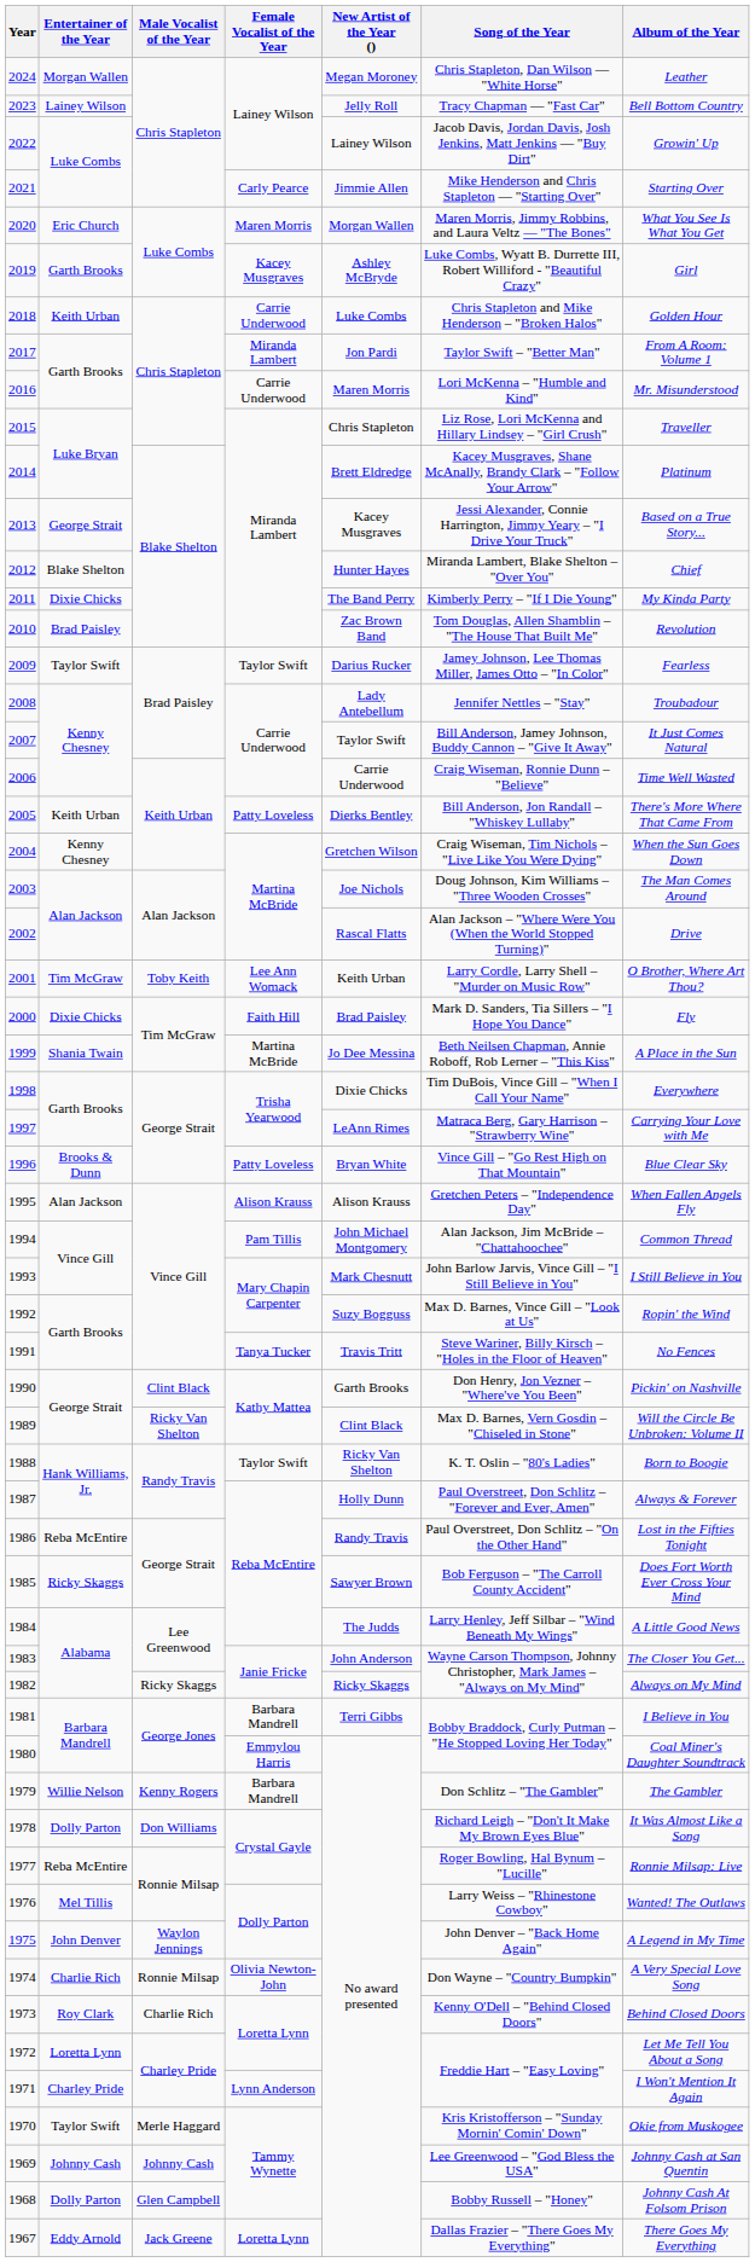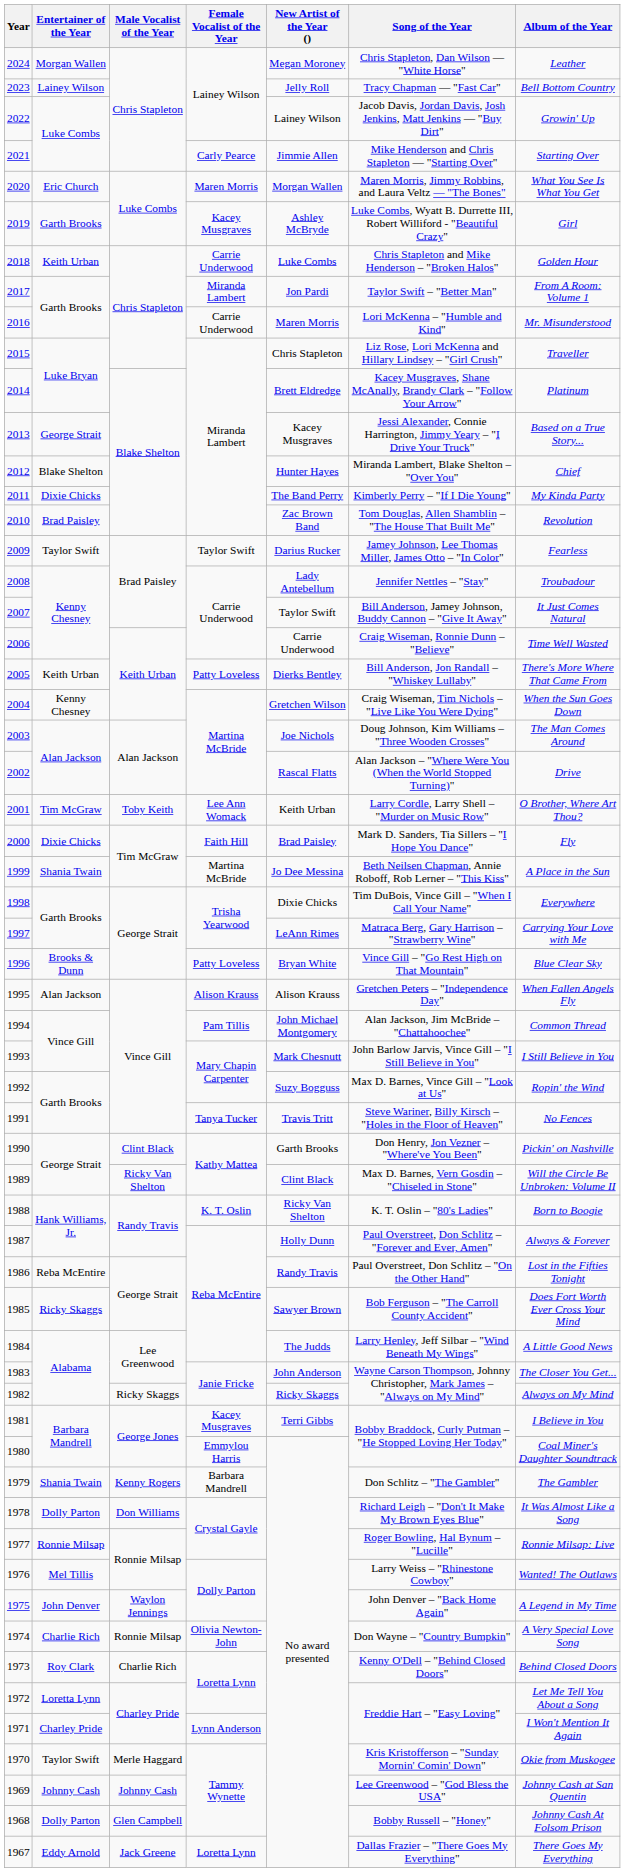1988 | Female Vocalist of the Year: Taylor Swift -> K. T. Oslin
1981 | Female Vocalist of the Year: Barbara Mandrell -> Kacey Musgraves
1979 | Entertainer of the Year: Willie Nelson -> Shania Twain
1977 | Entertainer of the Year: Reba McEntire -> Ronnie Milsap
